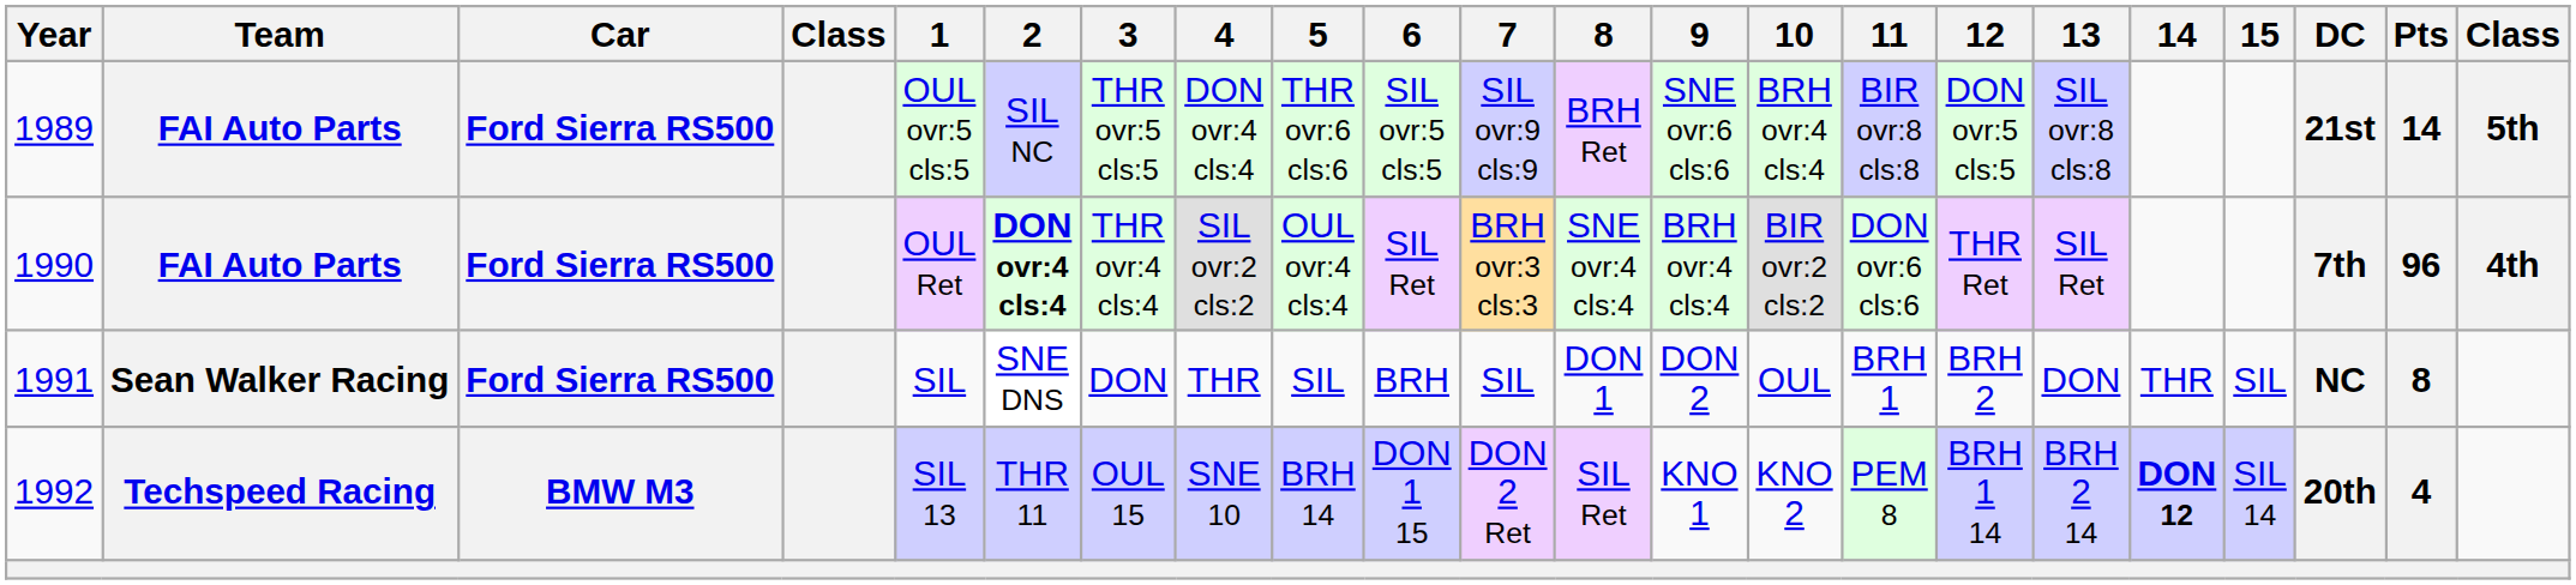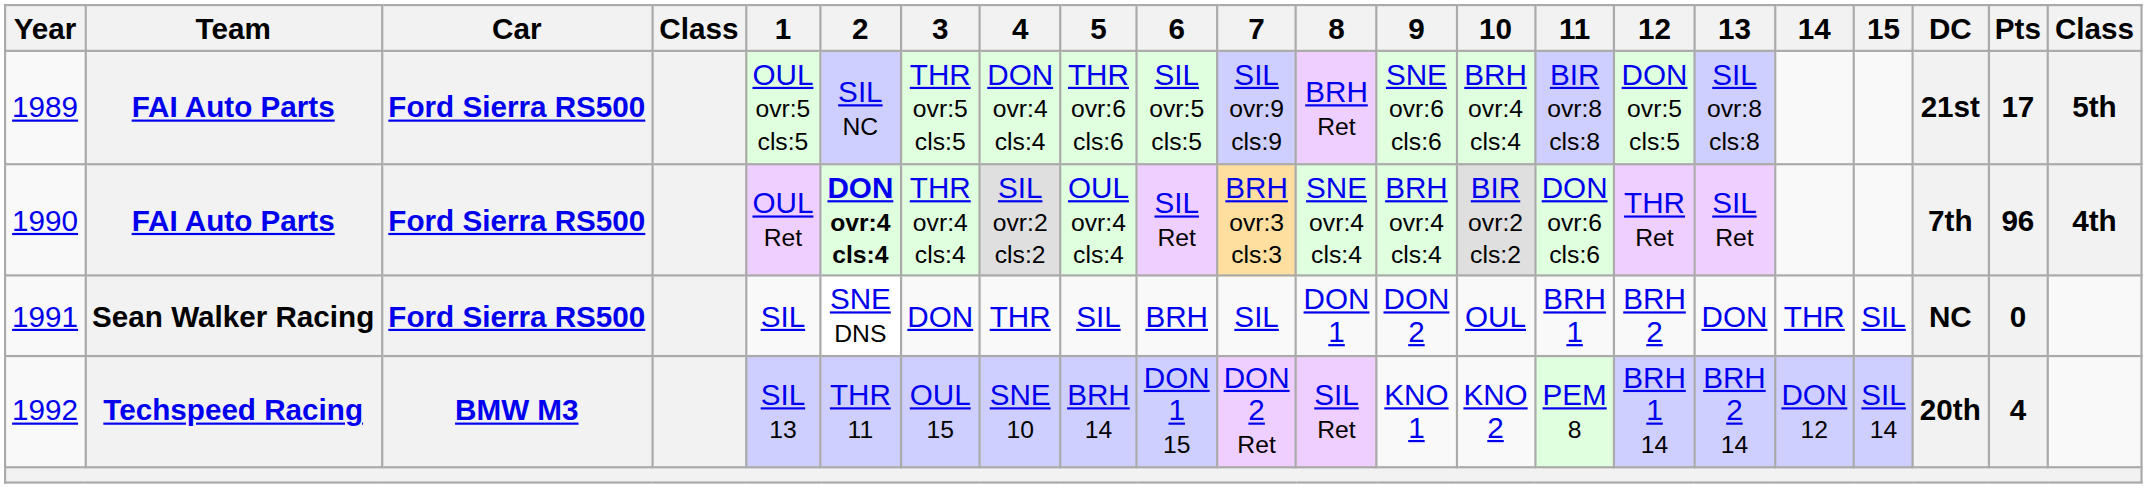1989 | Pts: 14 -> 17
1991 | Pts: 8 -> 0
1992 | 14: bold -> normal
